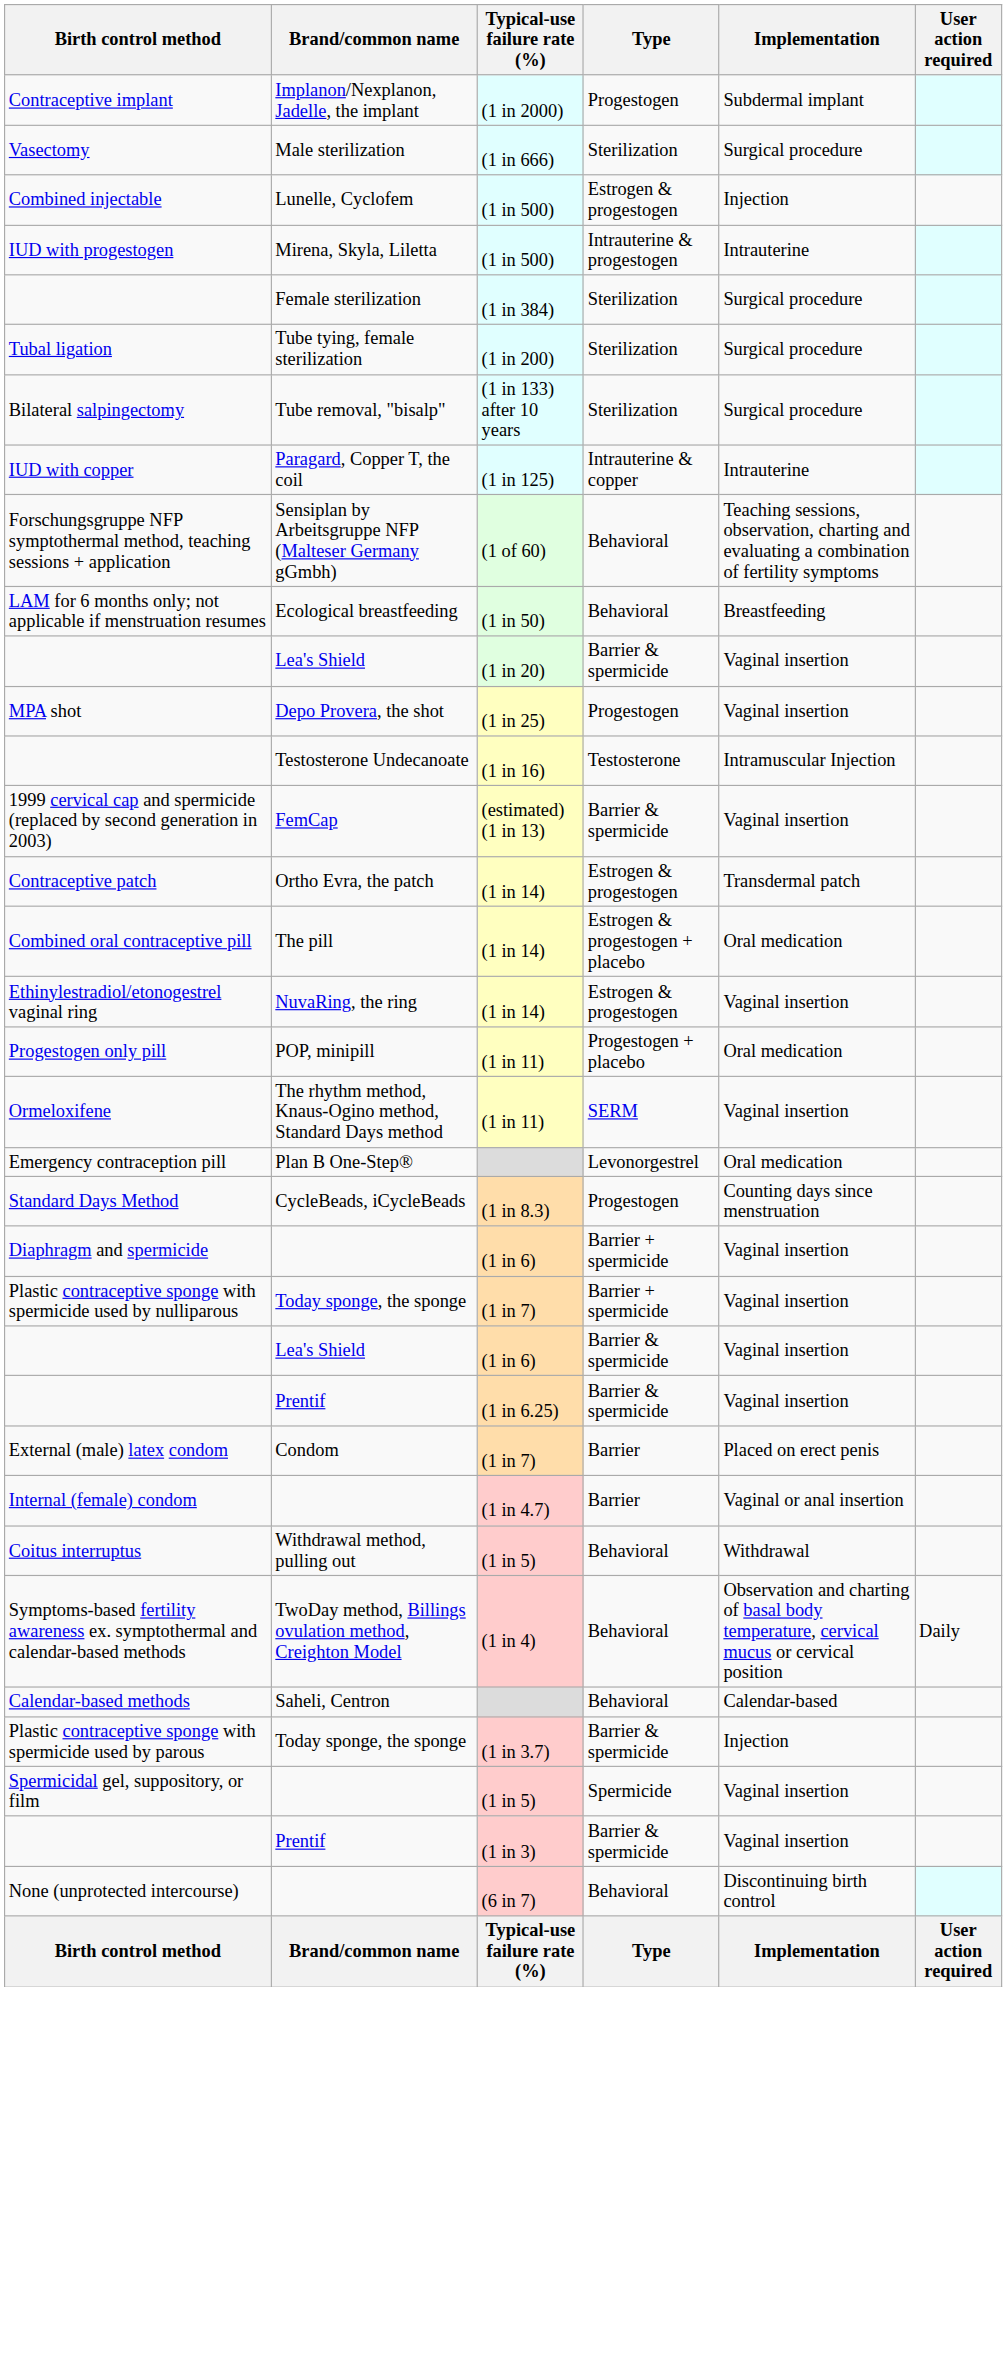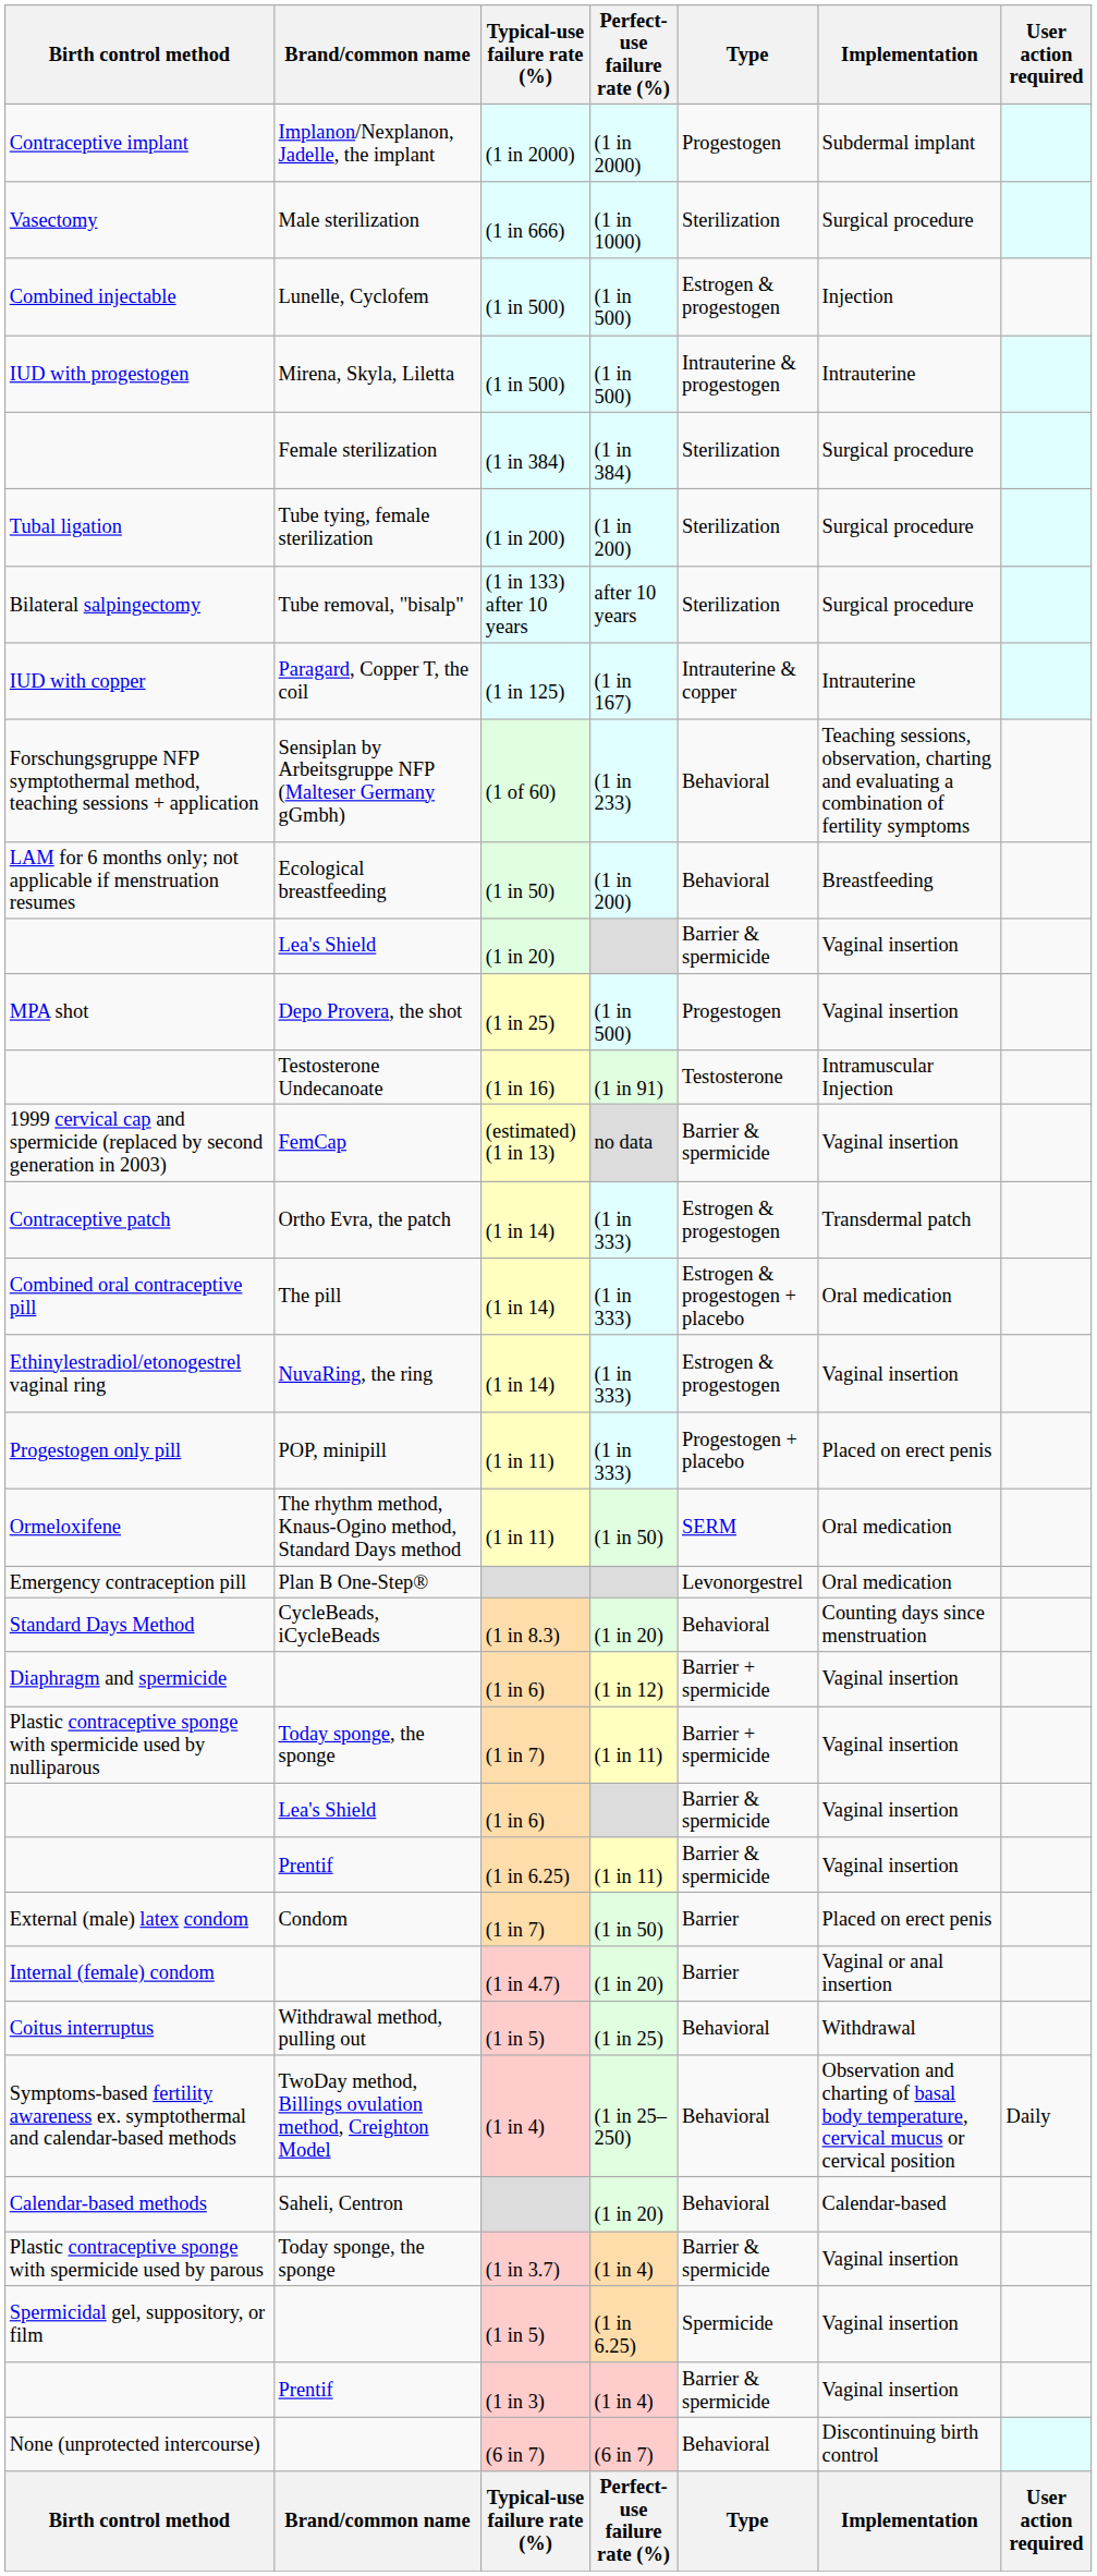+ column: Perfect-use failure rate (%) | (1 in 2000) | (1 in 1000) | (1 in 500) | (1 in 500) | (1 in 384) | (1 in 200) | after 10 years | (1 in 167) | (1 in 233) | (1 in 200) | (1 in 500) | (1 in 91) | no data | (1 in 333) | (1 in 333) | (1 in 333) | (1 in 333) | (1 in 50) | (1 in 20) | (1 in 12) | (1 in 11) | (1 in 11) | (1 in 50) | (1 in 20) | (1 in 25) | (1 in 25–250) | (1 in 20) | (1 in 4) | (1 in 6.25) | (1 in 4) | (6 in 7) | Perfect-use failure rate (%)
Progestogen only pill | Implementation: Oral medication -> Placed on erect penis
Ormeloxifene | Implementation: Vaginal insertion -> Oral medication
Standard Days Method | Type: Progestogen -> Behavioral
Plastic contraceptive sponge with spermicide used by parous | Implementation: Injection -> Vaginal insertion
